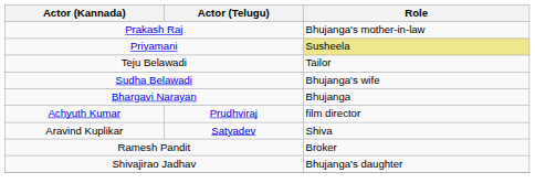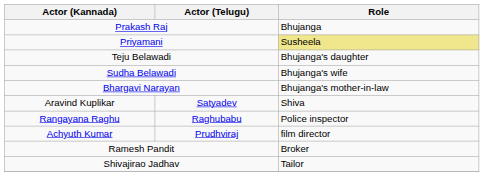Prakash Raj | Role: Bhujanga's mother-in-law -> Bhujanga
Teju Belawadi | Role: Tailor -> Bhujanga's daughter
Bhargavi Narayan | Role: Bhujanga -> Bhujanga's mother-in-law
rows swapped: Aravind Kuplikar <-> Achyuth Kumar
+ row: Rangayana Raghu | Raghubabu | Police inspector
Shivajirao Jadhav | Role: Bhujanga's daughter -> Tailor
